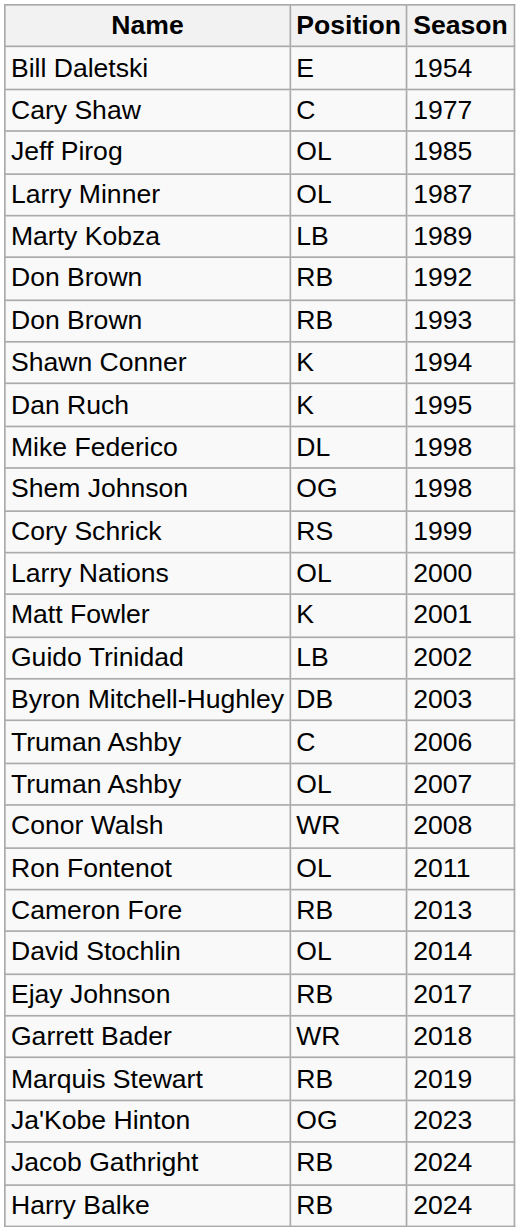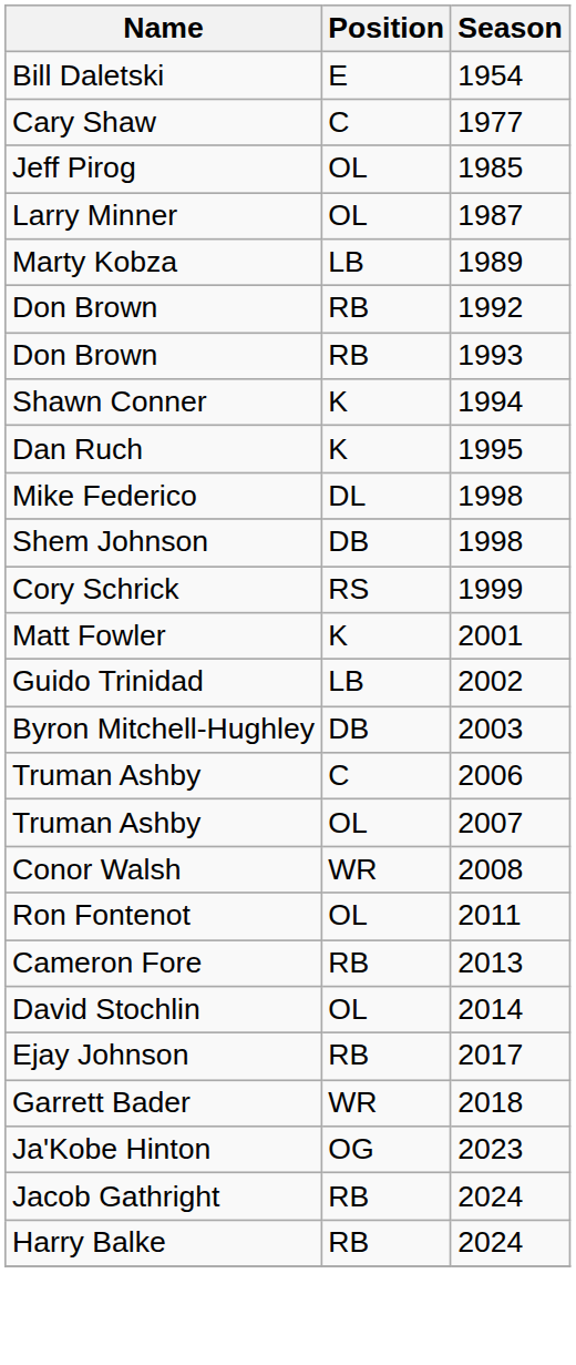Shem Johnson | Position: OG -> DB
- row: Larry Nations | OL | 2000
- row: Marquis Stewart | RB | 2019
